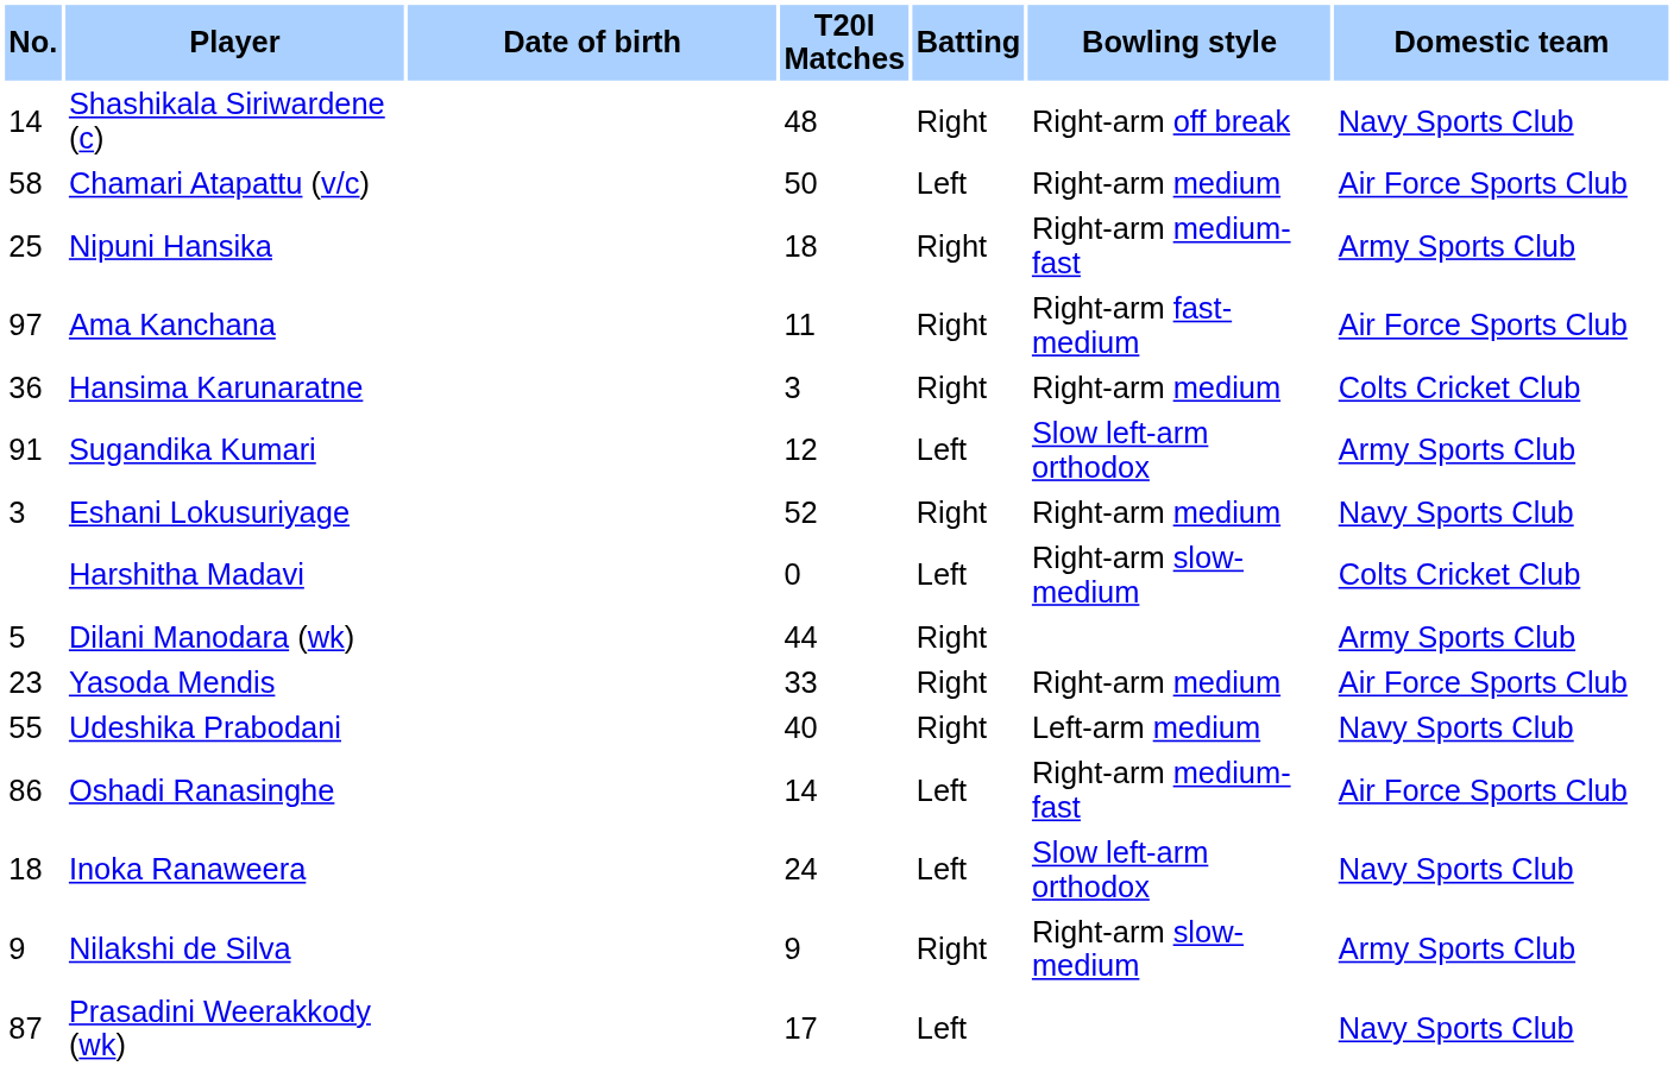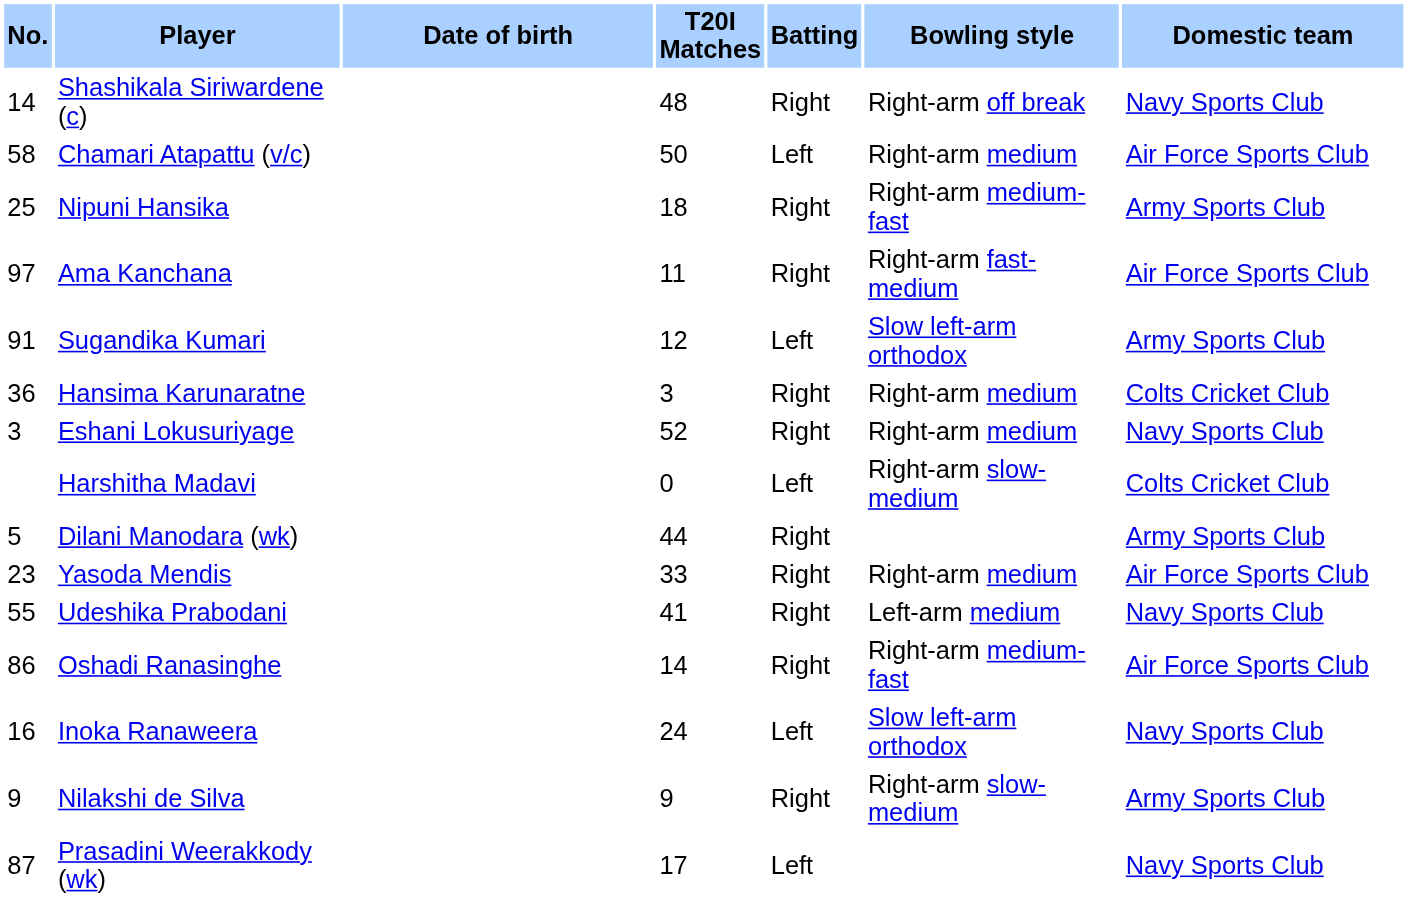rows swapped: Hansima Karunaratne <-> Sugandika Kumari
Udeshika Prabodani | T20I Matches: 40 -> 41
Oshadi Ranasinghe | Batting: Left -> Right
Inoka Ranaweera | No.: 18 -> 16
